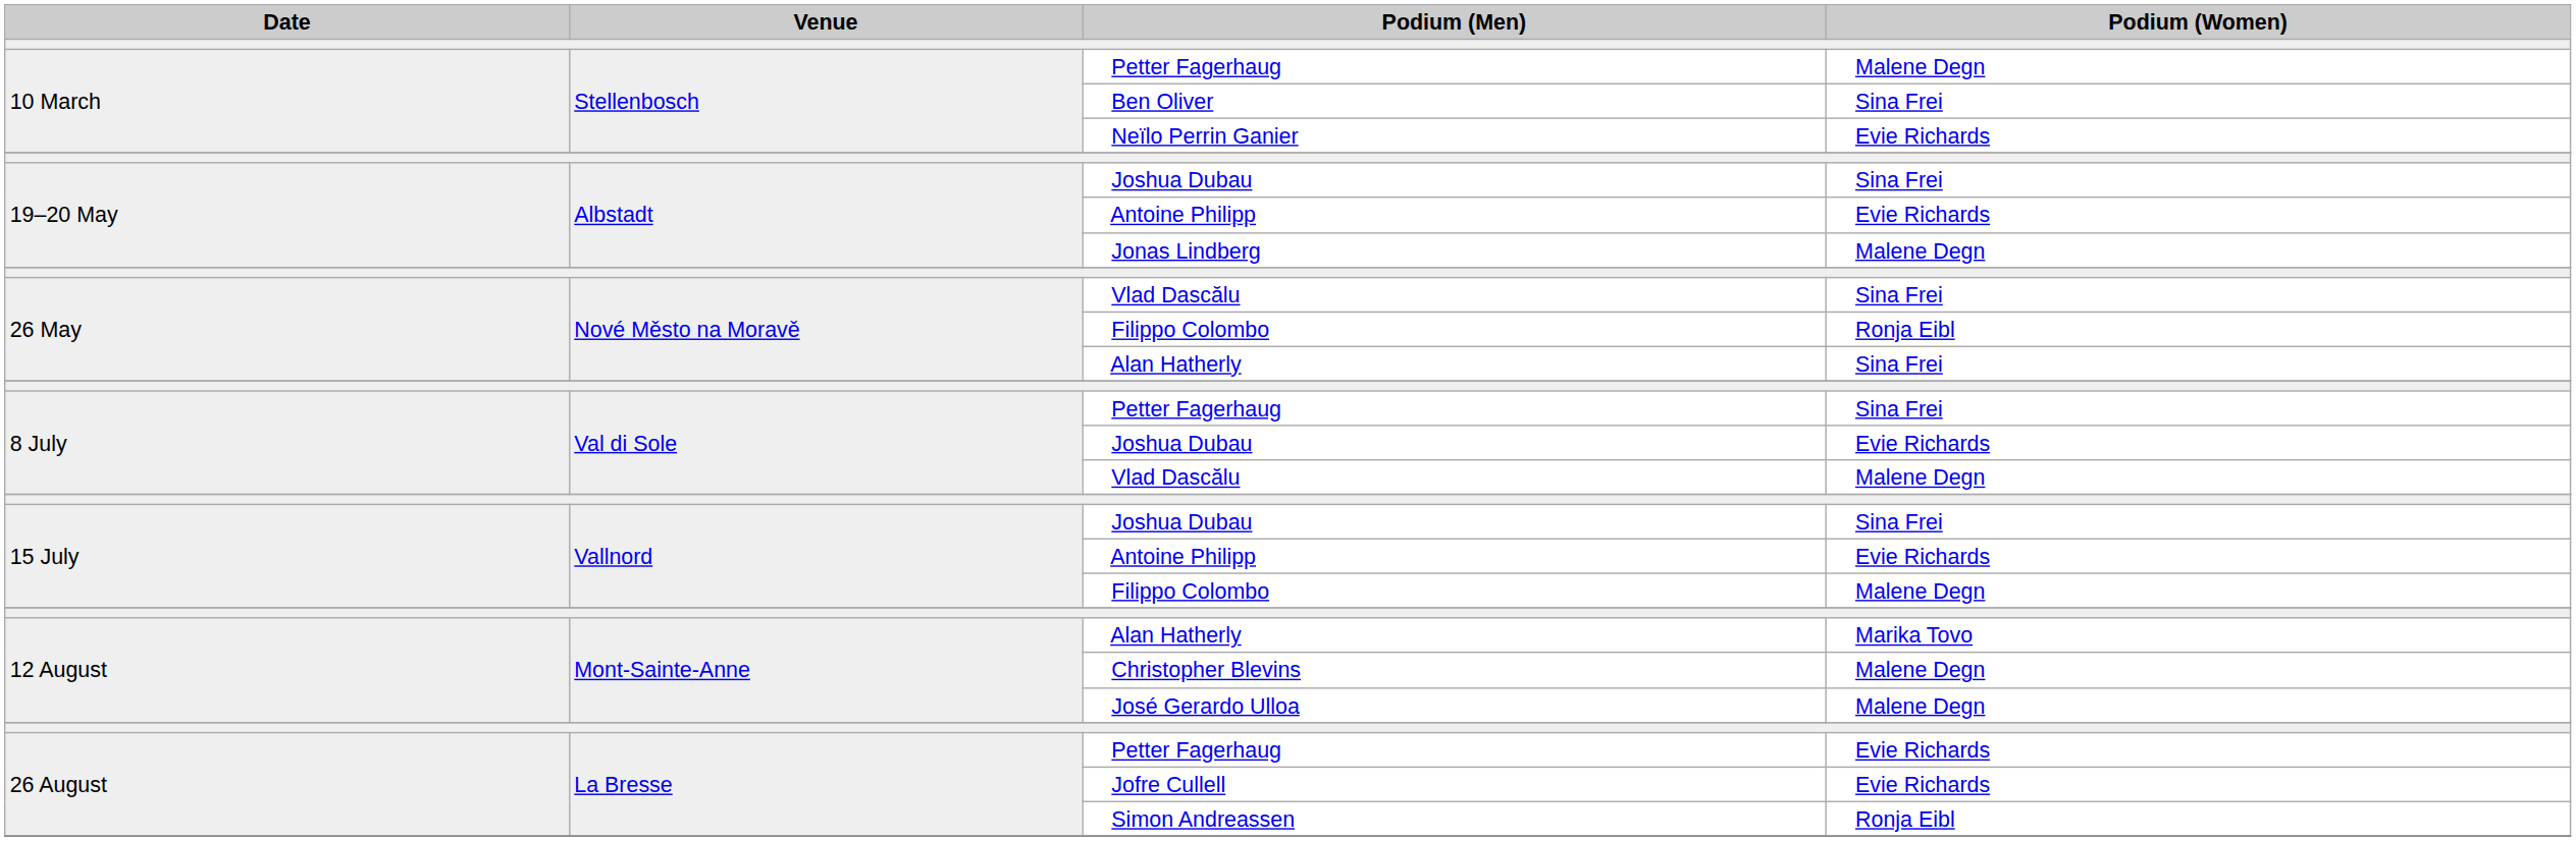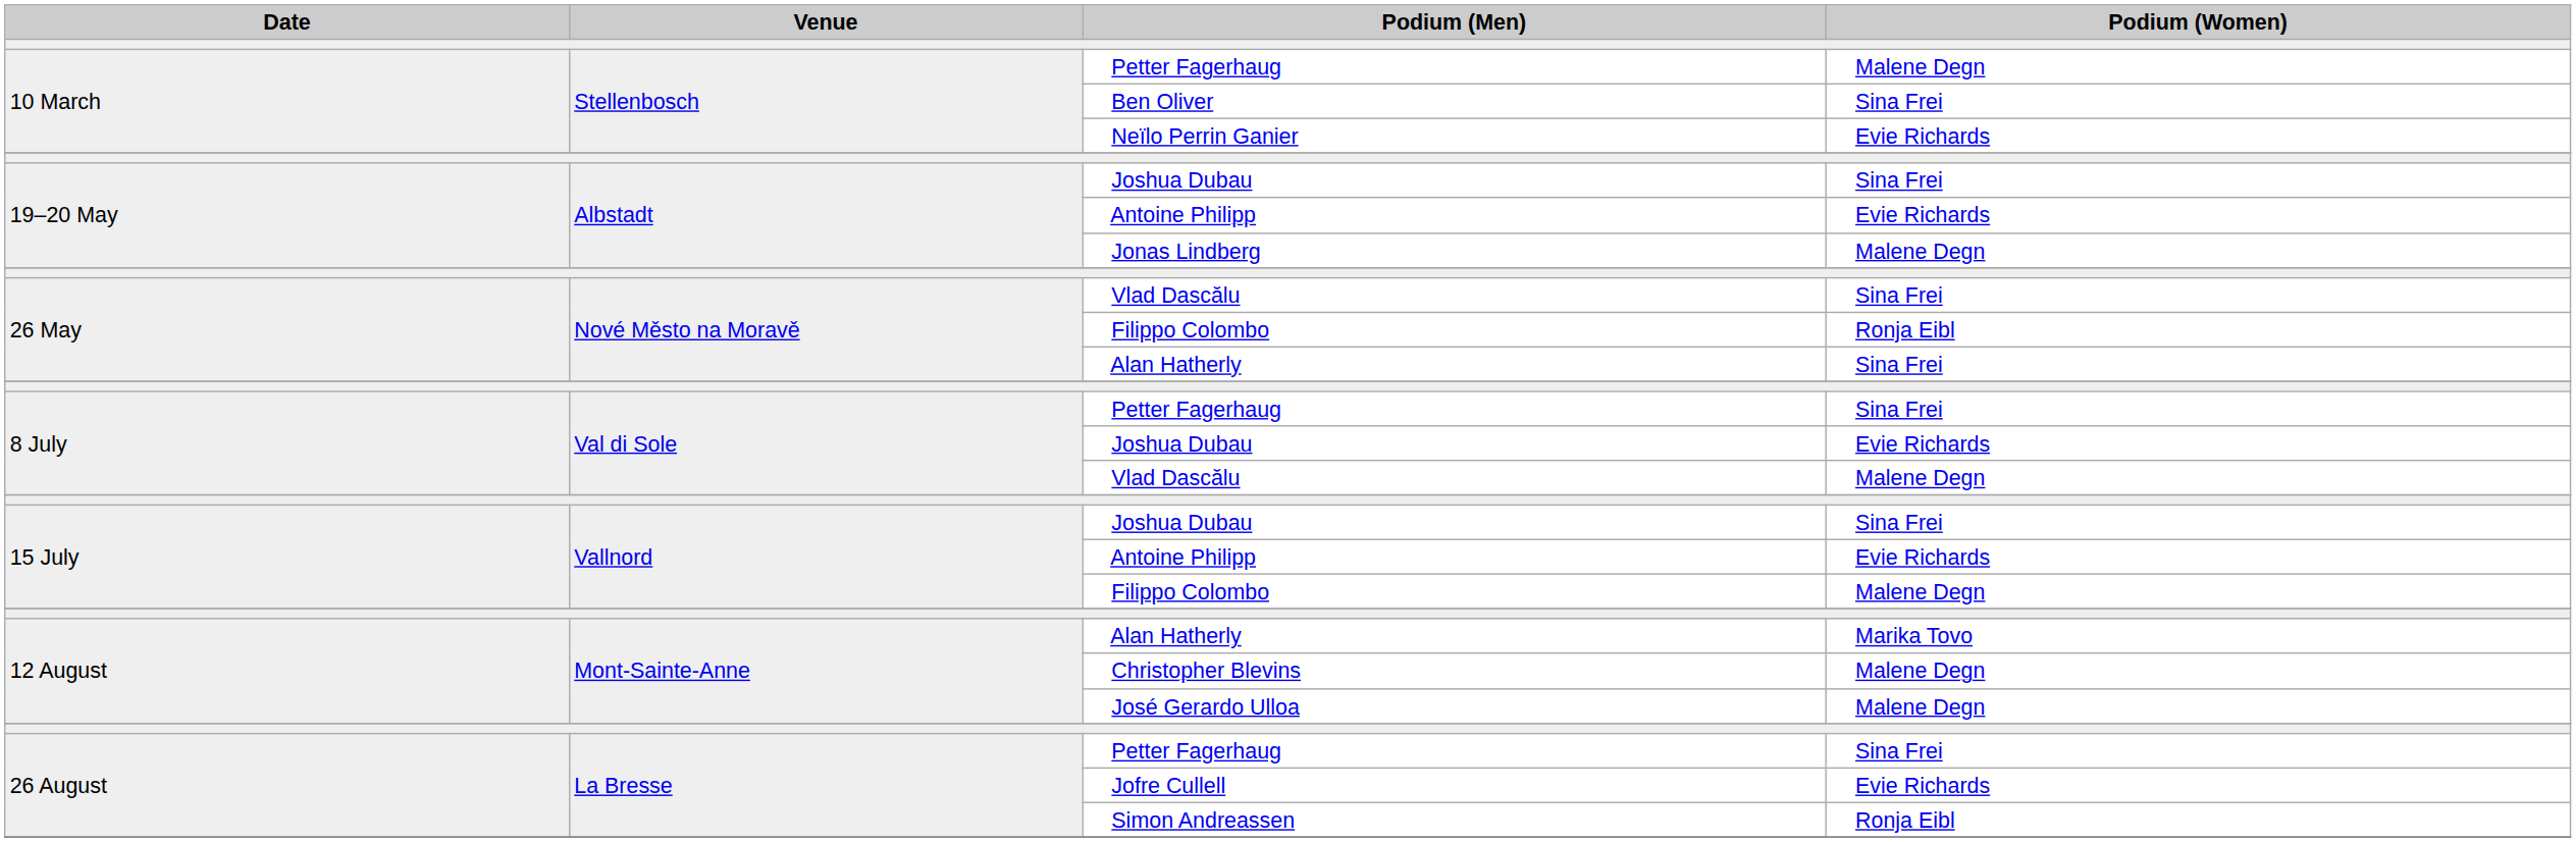26 August / Petter Fagerhaug | Podium (Women): Evie Richards -> Sina Frei
